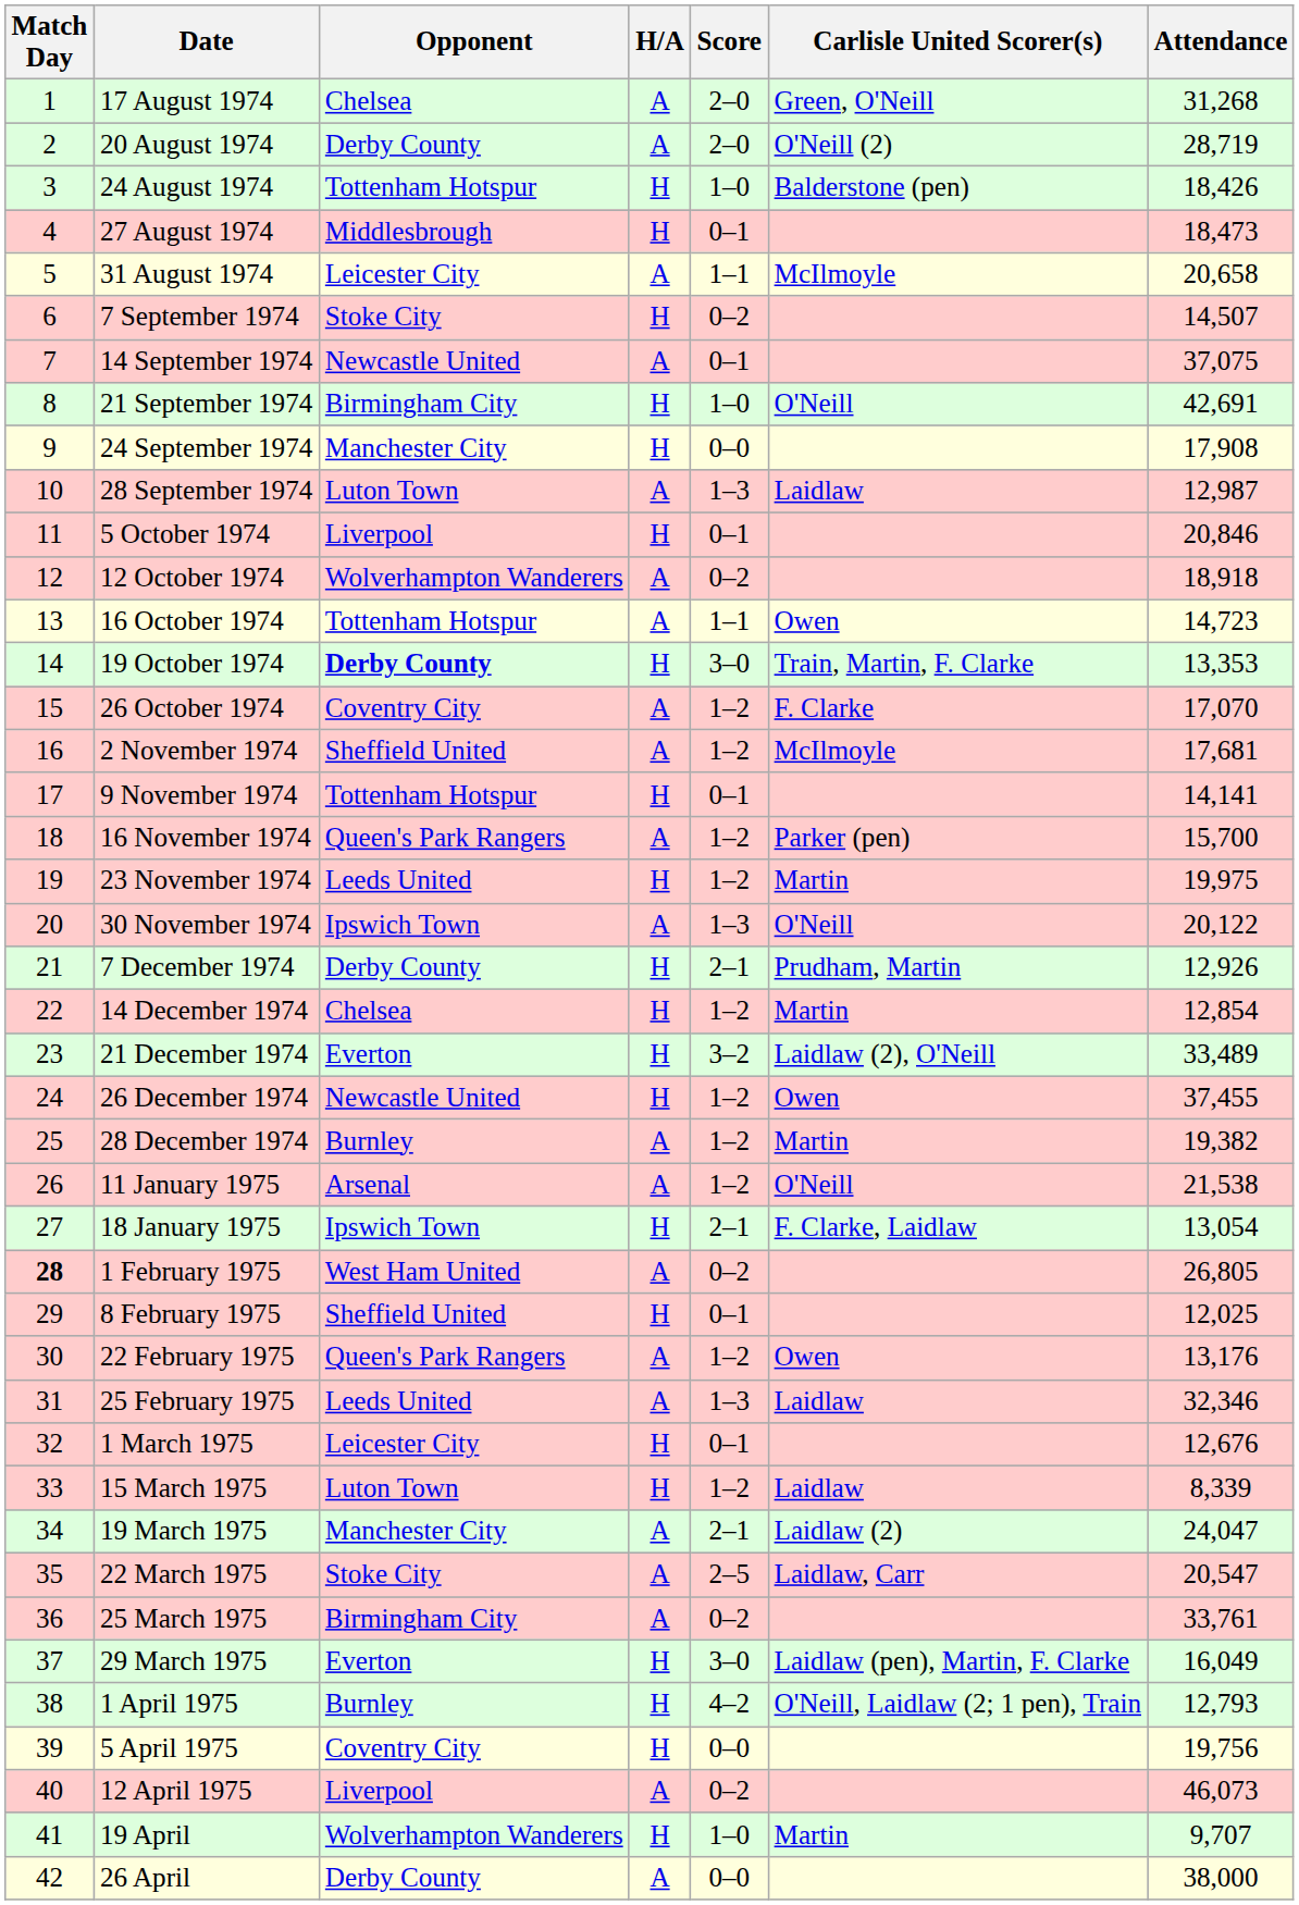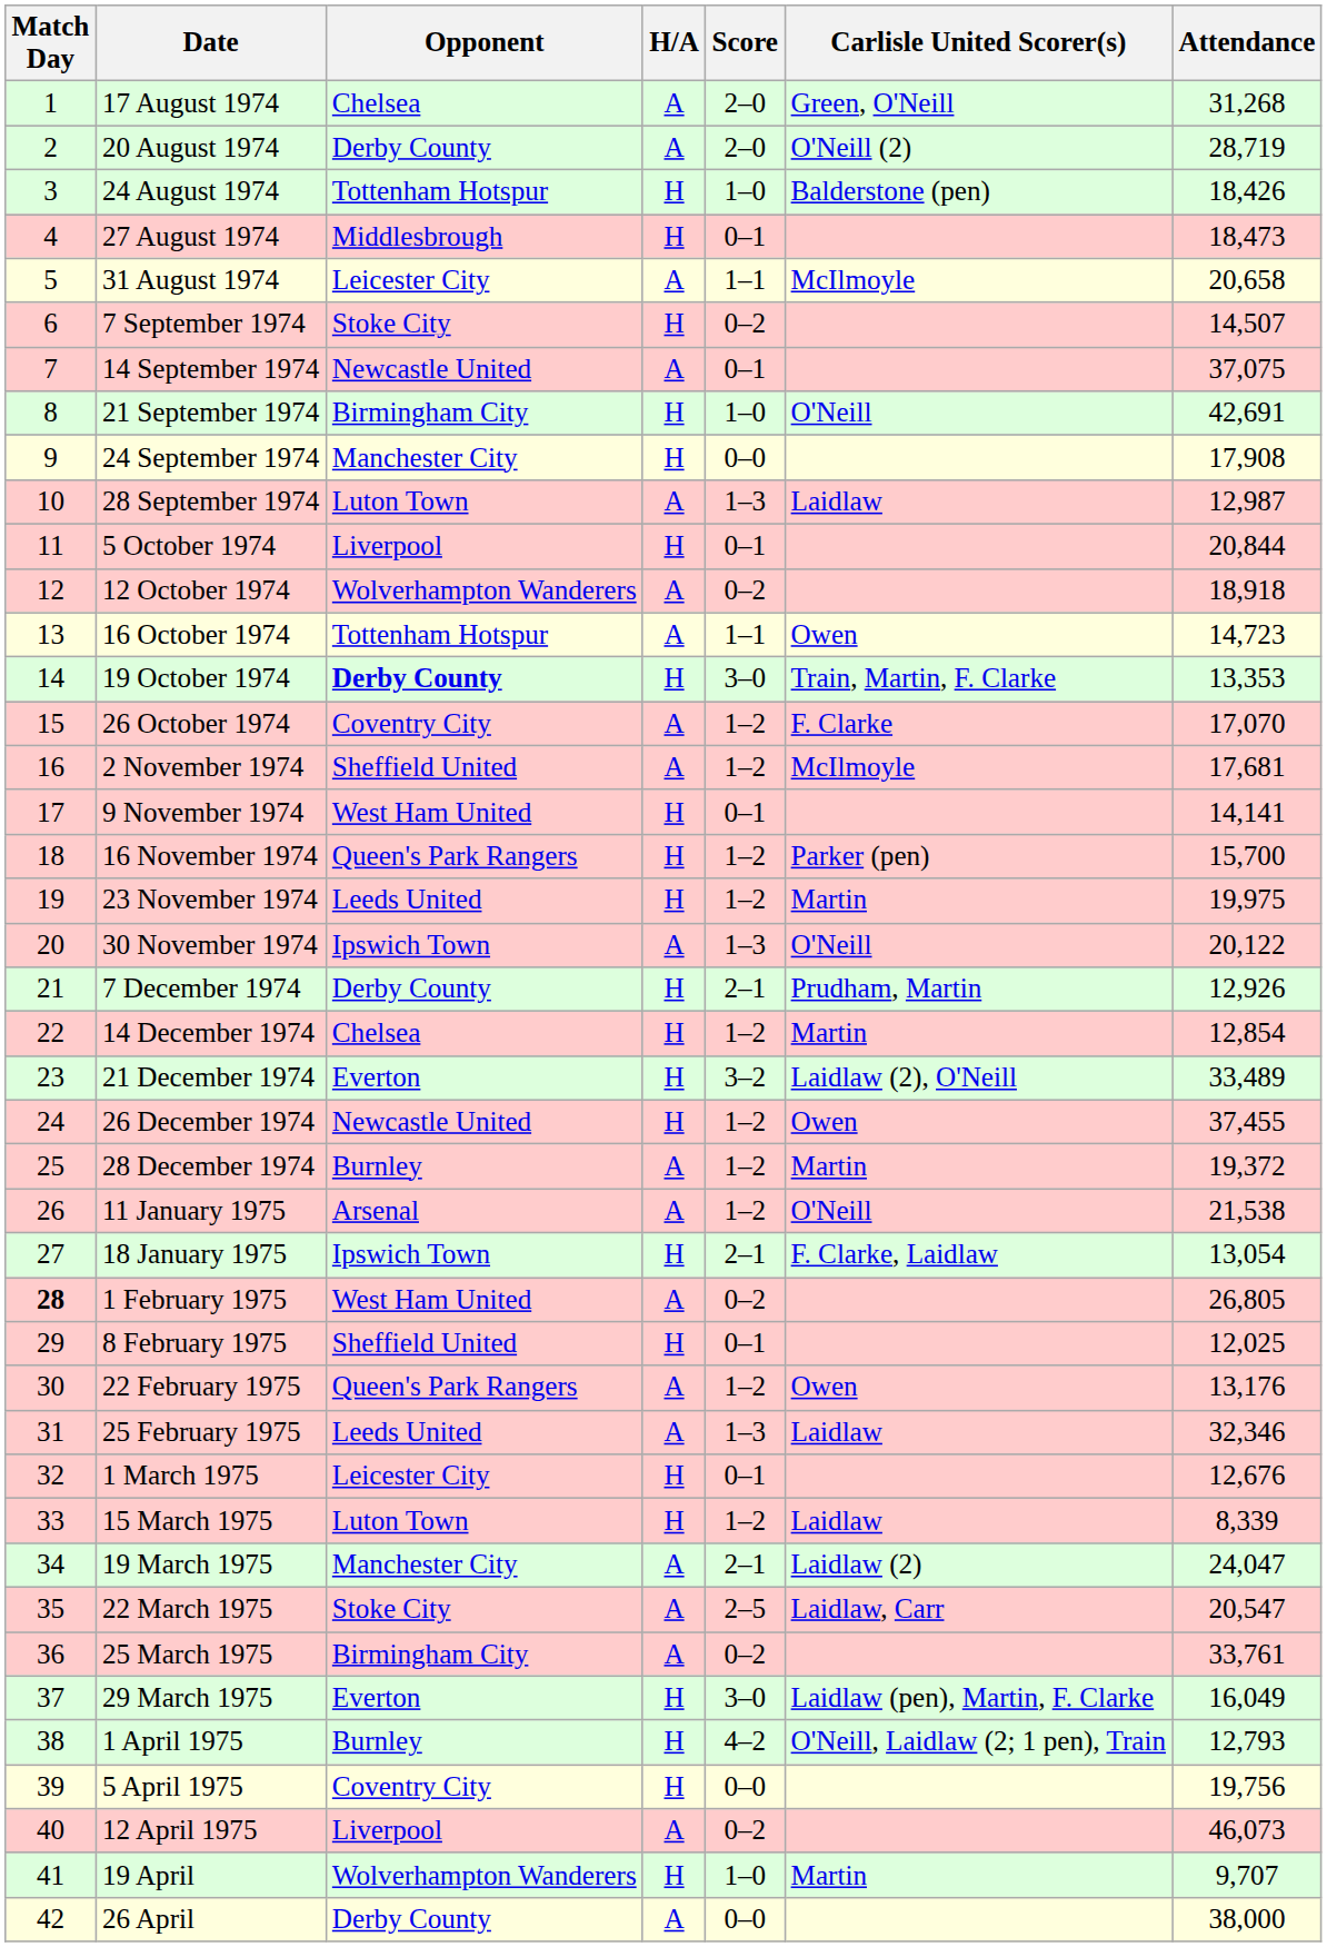5 October 1974 | Attendance: 20,846 -> 20,844
9 November 1974 | Opponent: Tottenham Hotspur -> West Ham United
16 November 1974 | H/A: A -> H
28 December 1974 | Attendance: 19,382 -> 19,372
